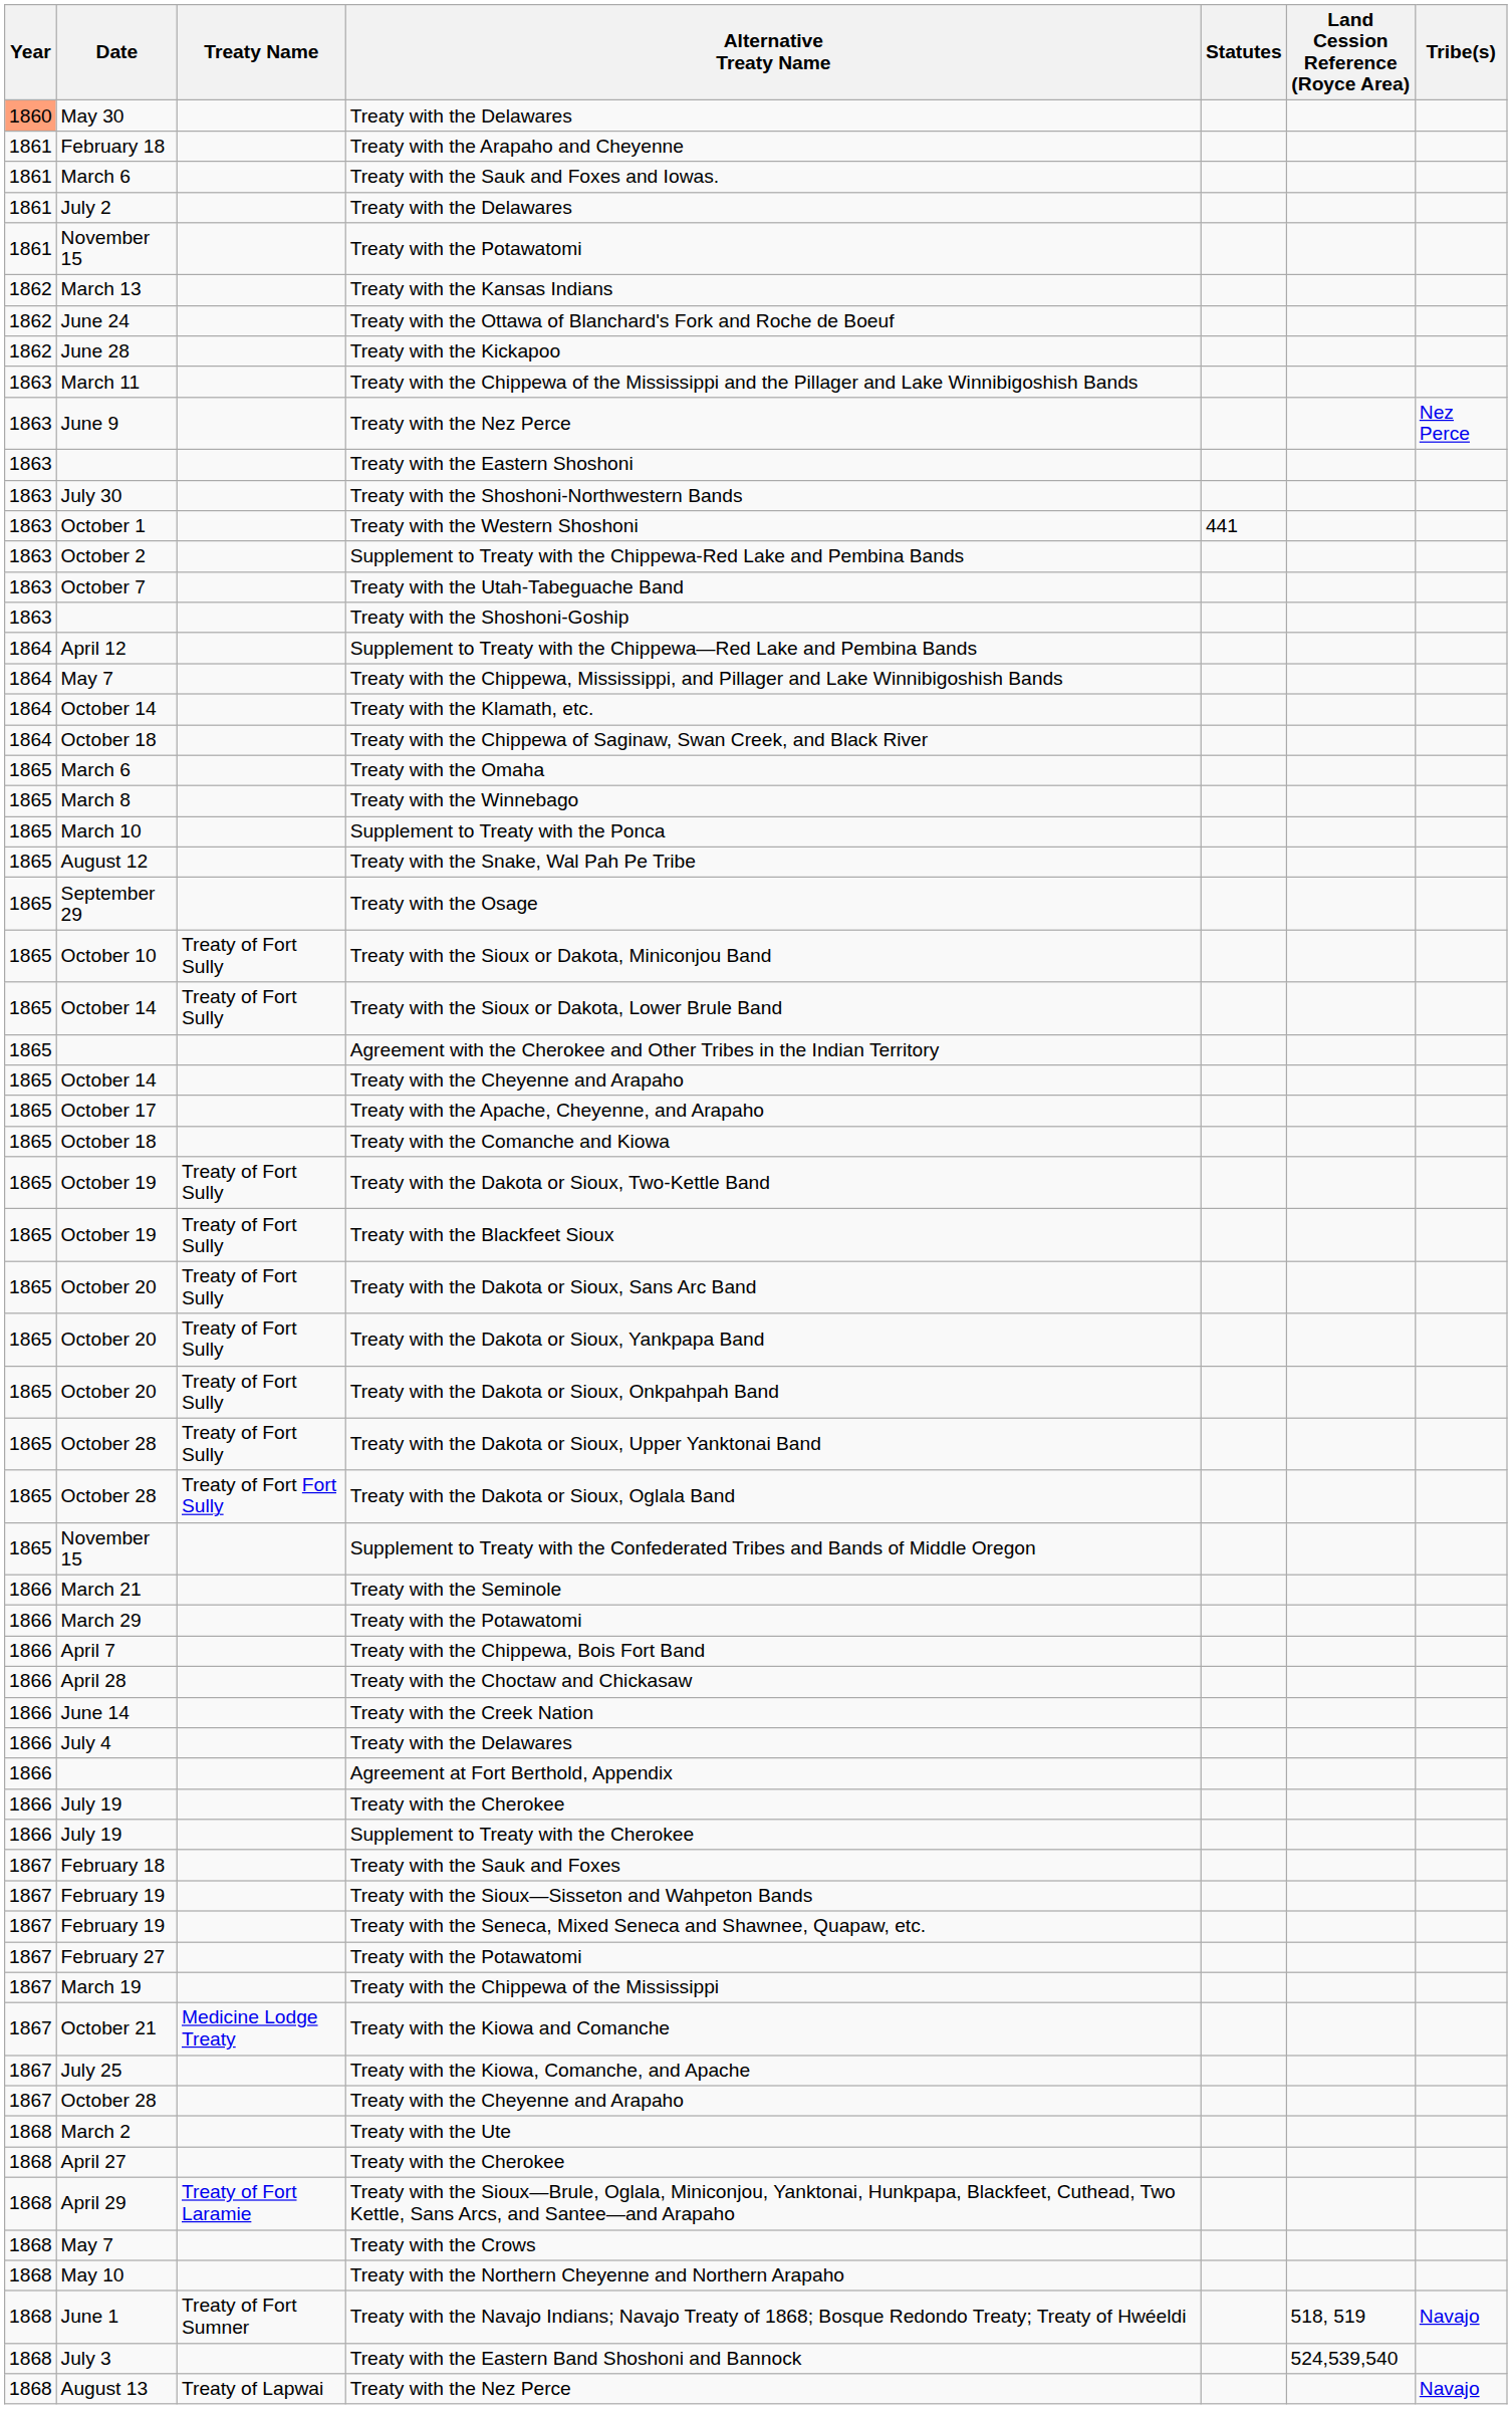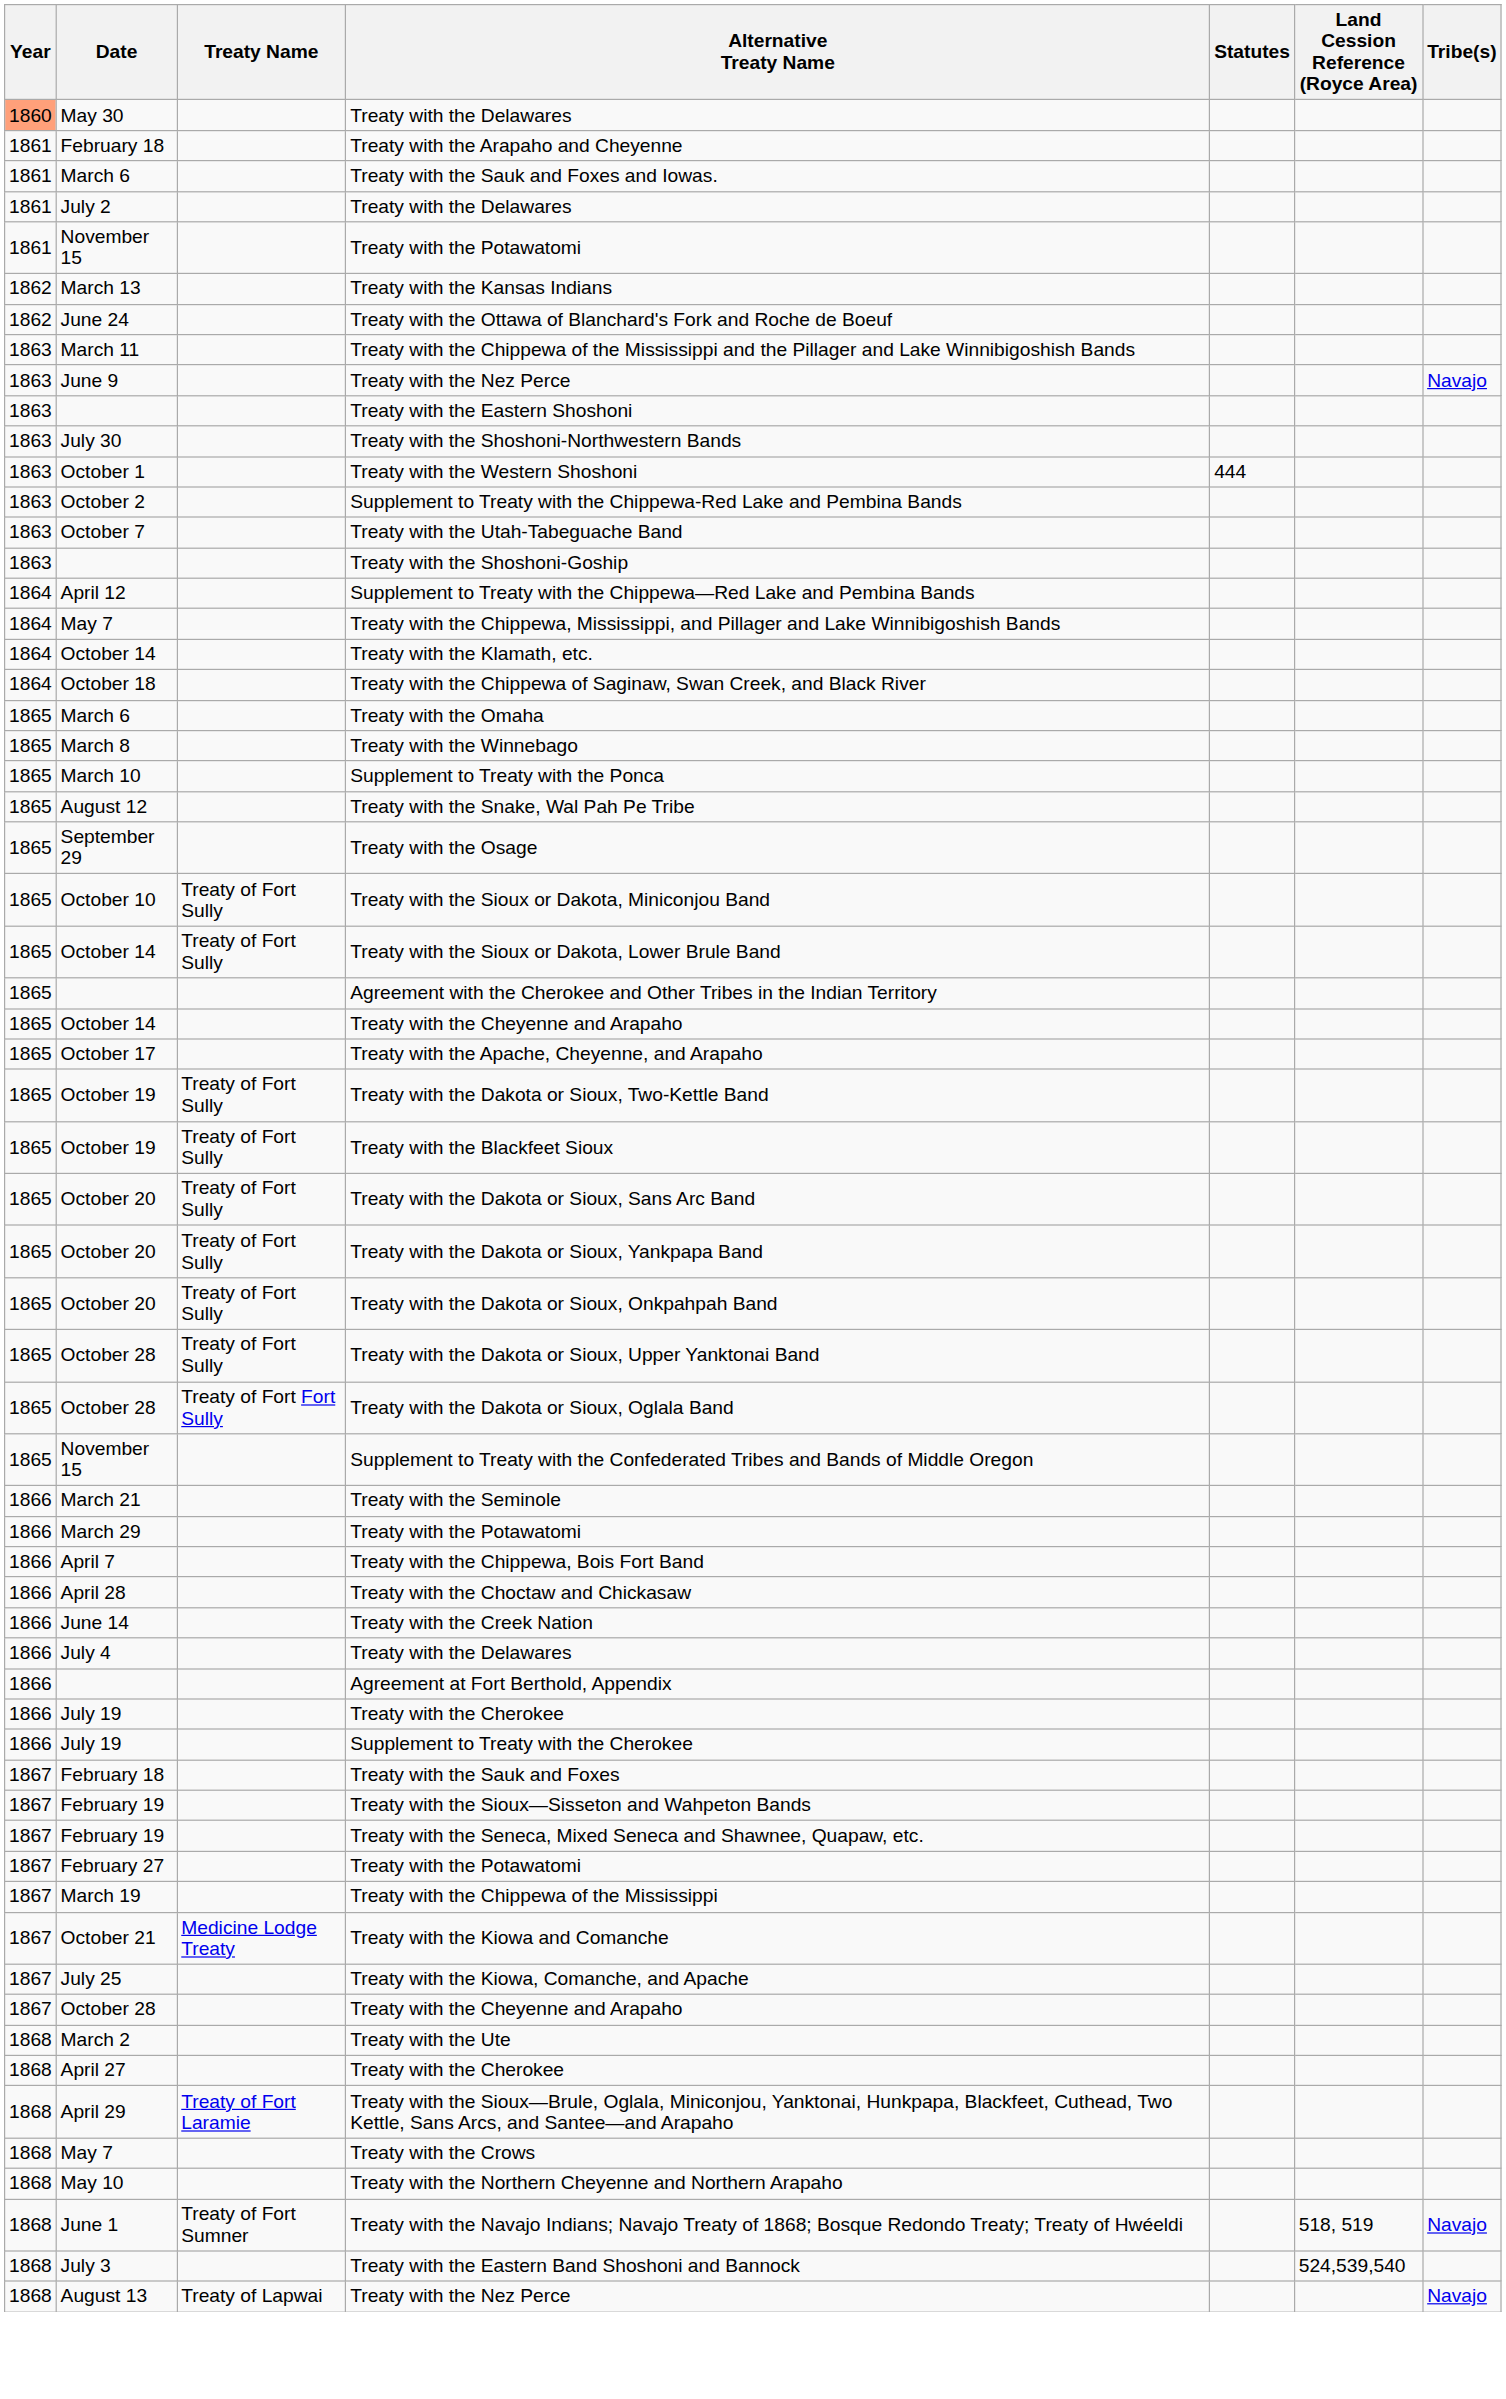- row: 1862 | June 28 | Treaty with the Kickapoo
June 9 / Treaty with the Nez Perce | Tribe(s): Nez Perce -> Navajo
Treaty with the Western Shoshoni | Statutes: 441 -> 444
- row: 1865 | October 18 | Treaty with the Comanche and Kiowa
